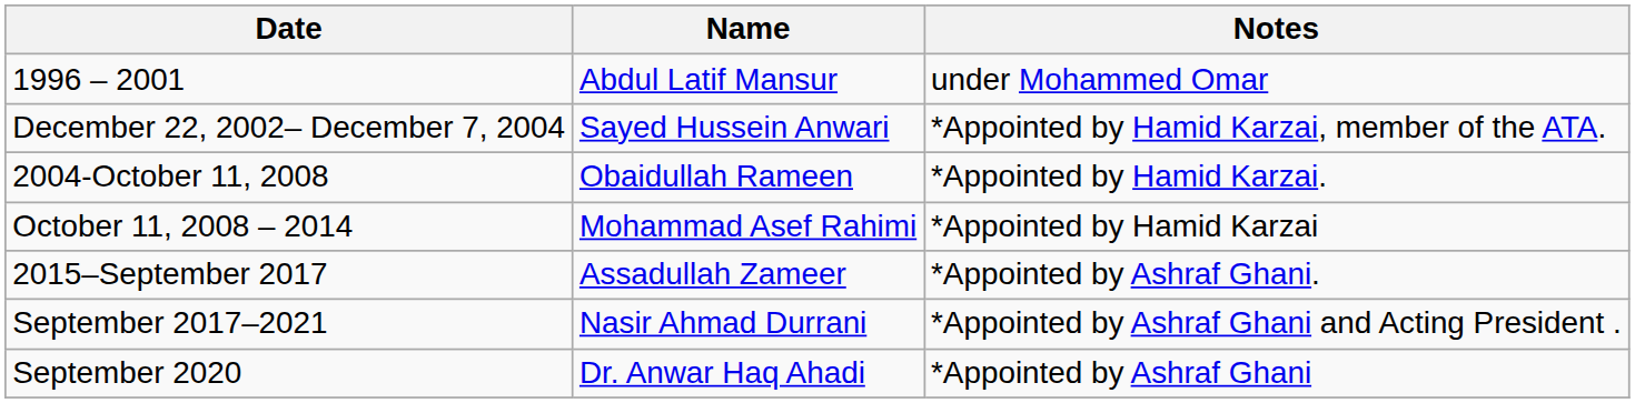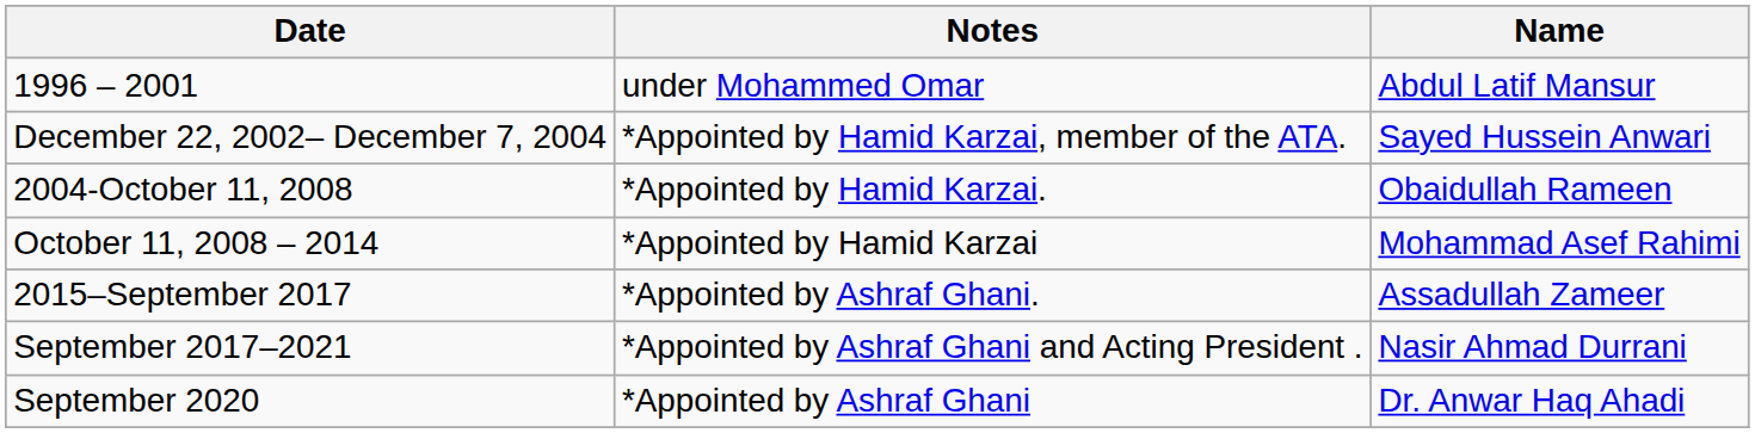columns swapped: Name <-> Notes
